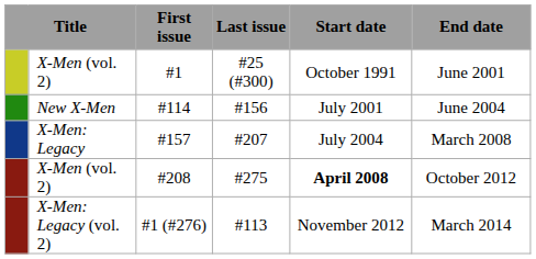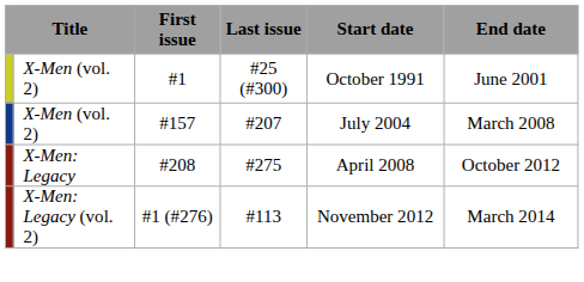- row: New X-Men | #114 | #156 | July 2001 | June 2004
#157 | column 2: X-Men: Legacy -> X-Men (vol. 2)
#208 | column 2: X-Men (vol. 2) -> X-Men: Legacy
#208 | Start date: bold -> normal
